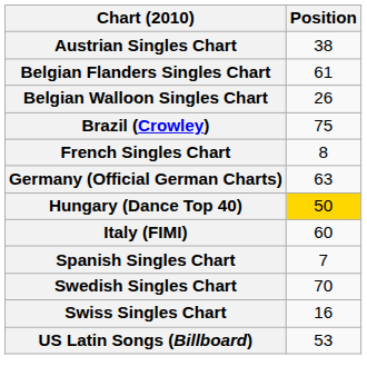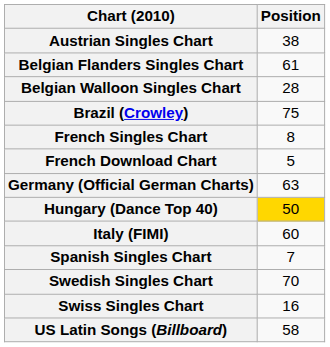Belgian Walloon Singles Chart | Position: 26 -> 28
+ row: French Download Chart | 5
US Latin Songs (Billboard) | Position: 53 -> 58
